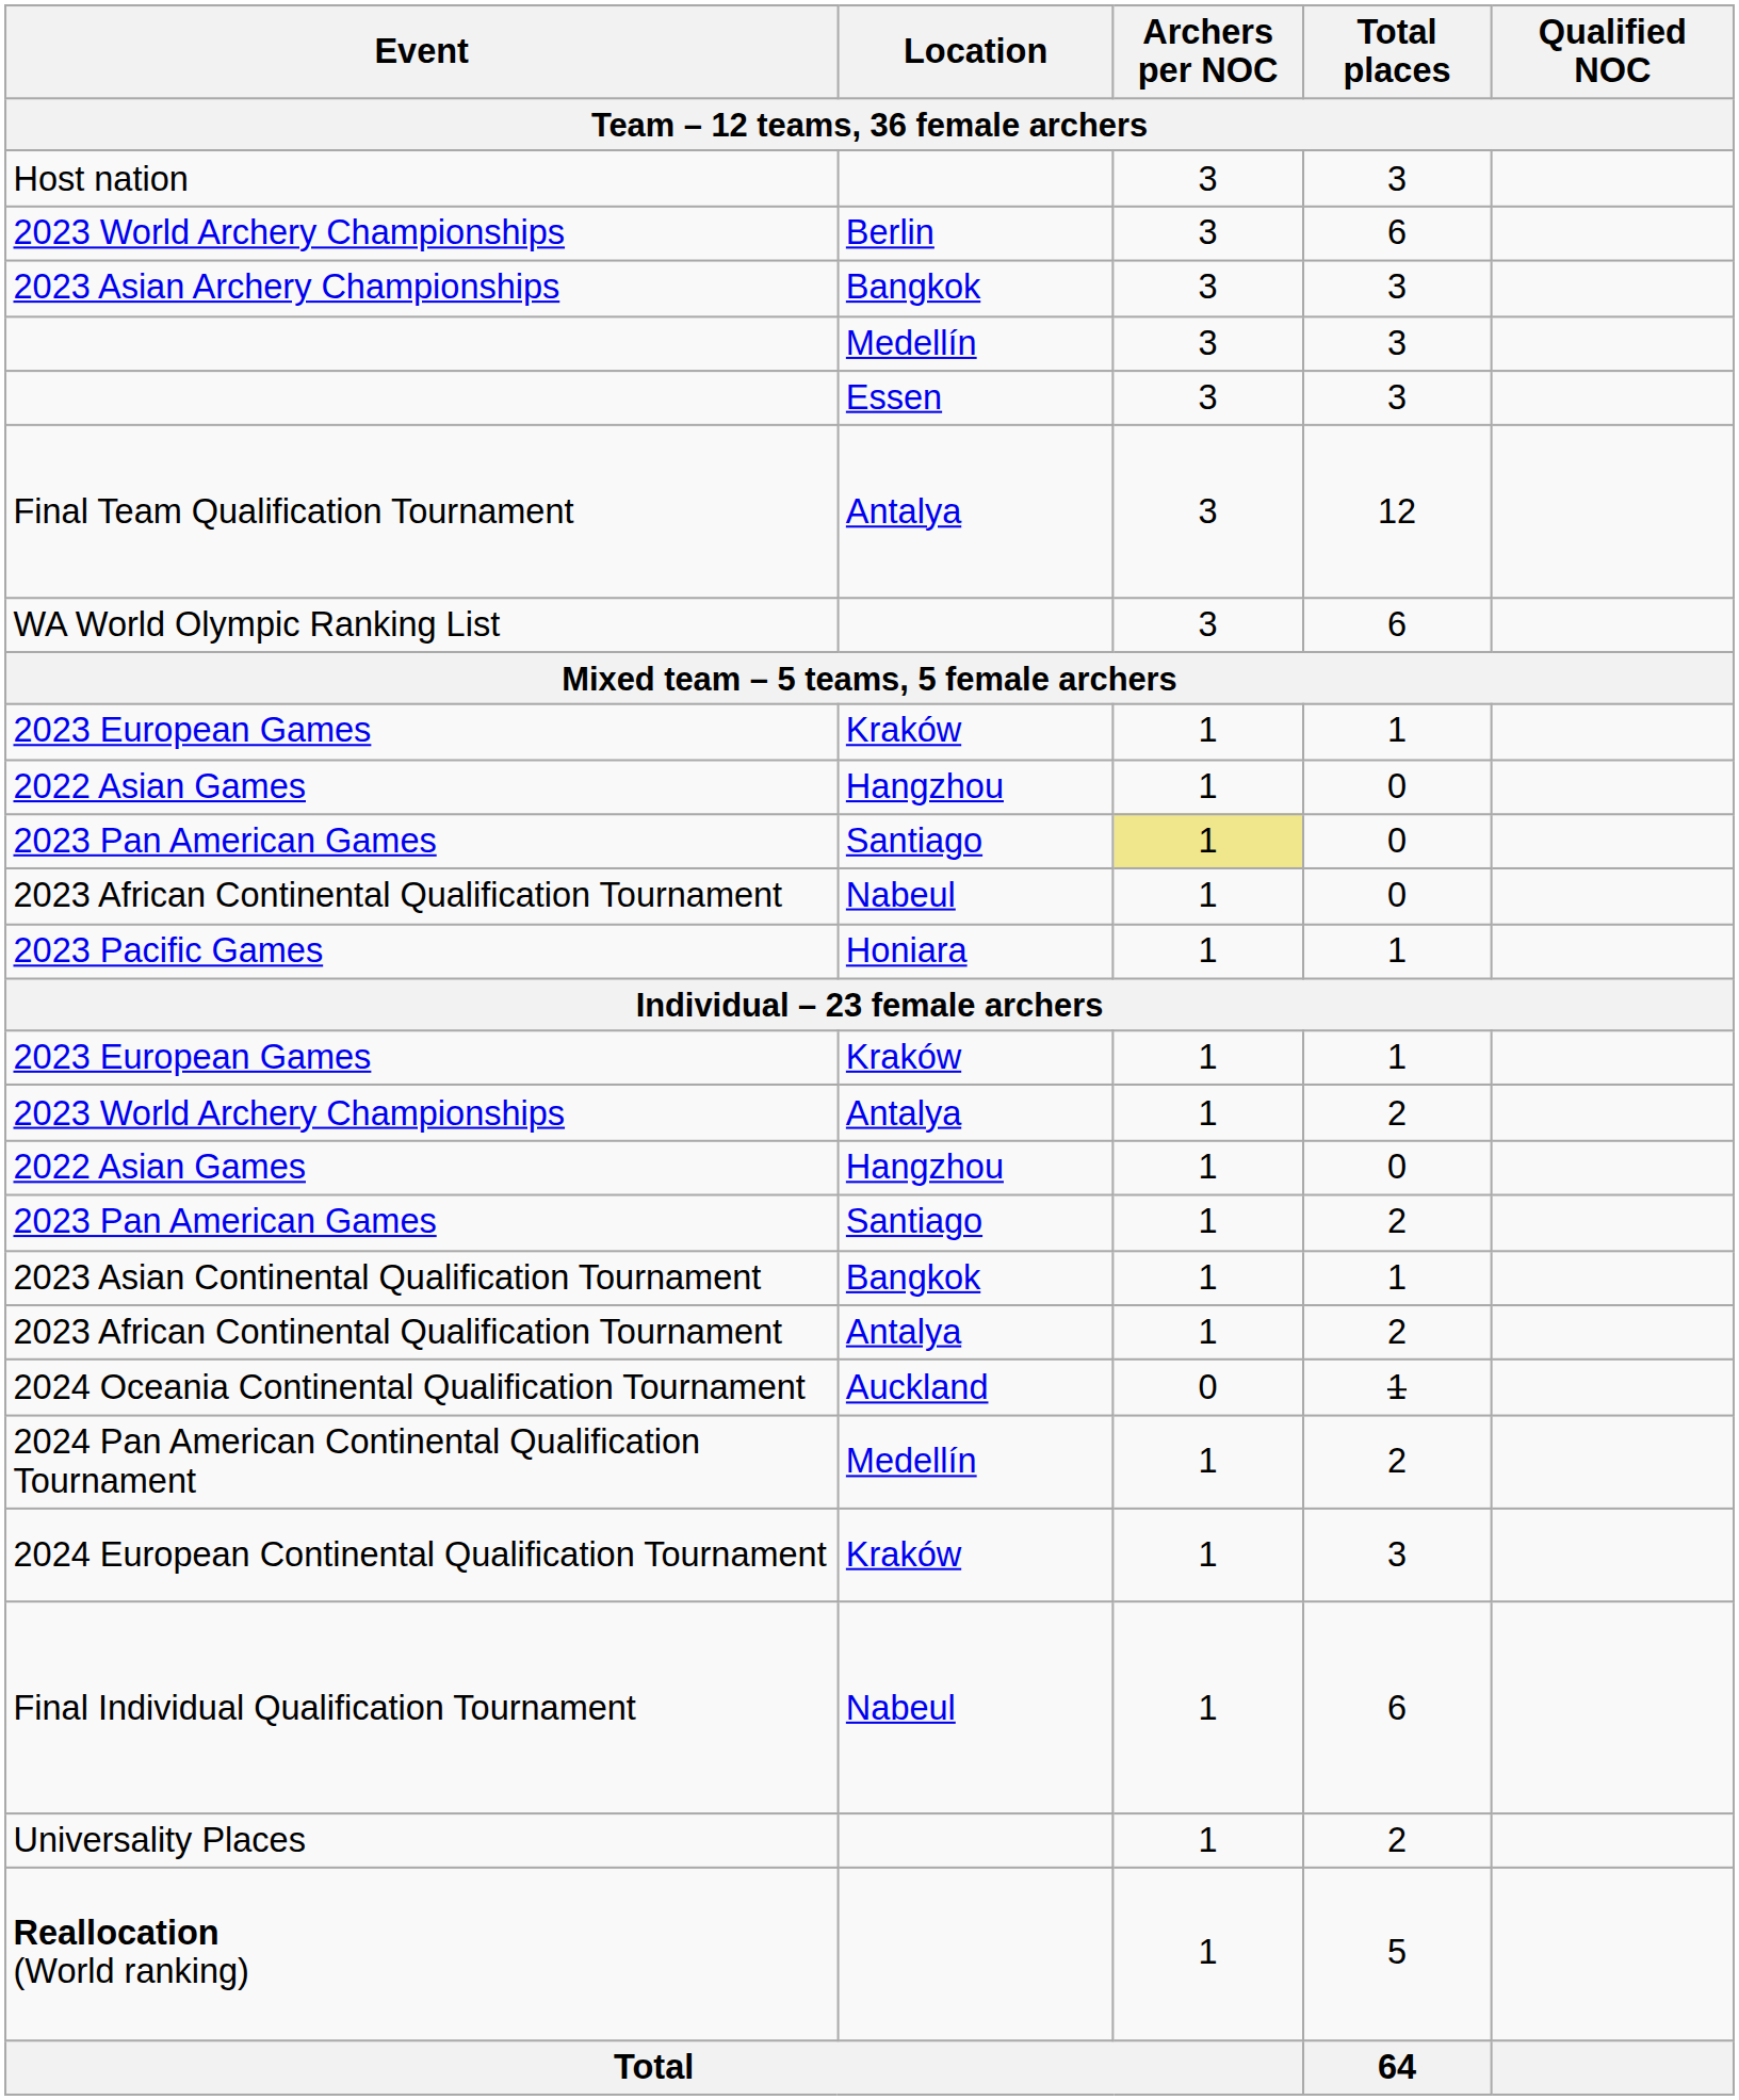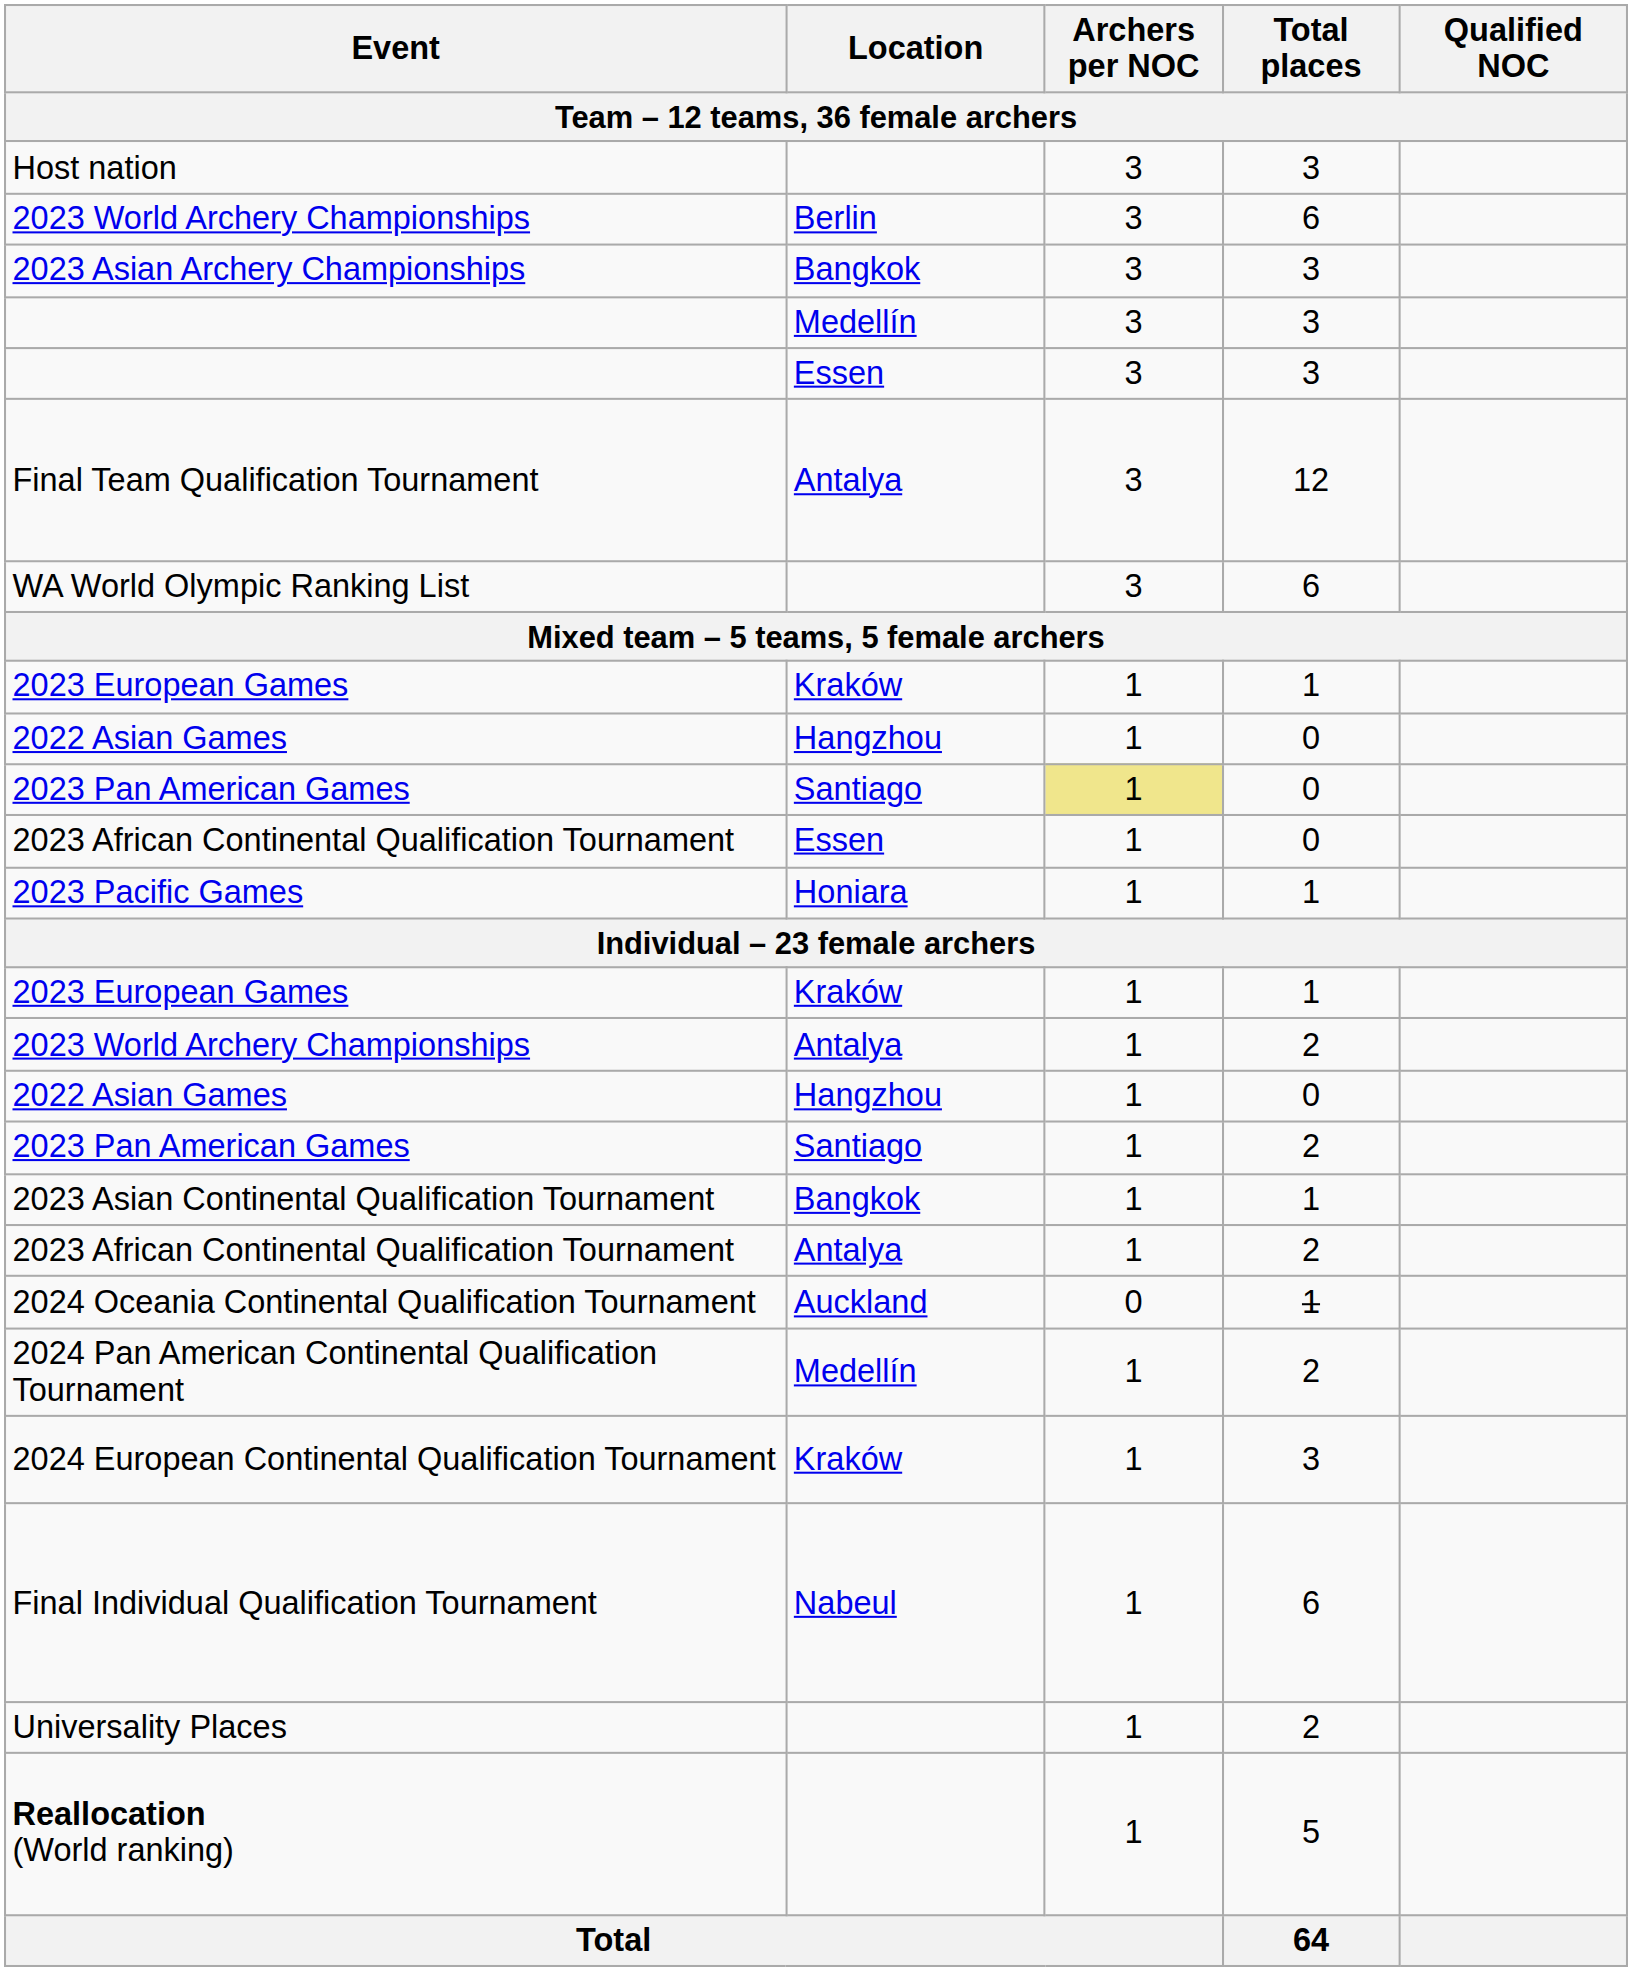2023 African Continental Qualification Tournament / 0 | Location: Nabeul -> Essen
